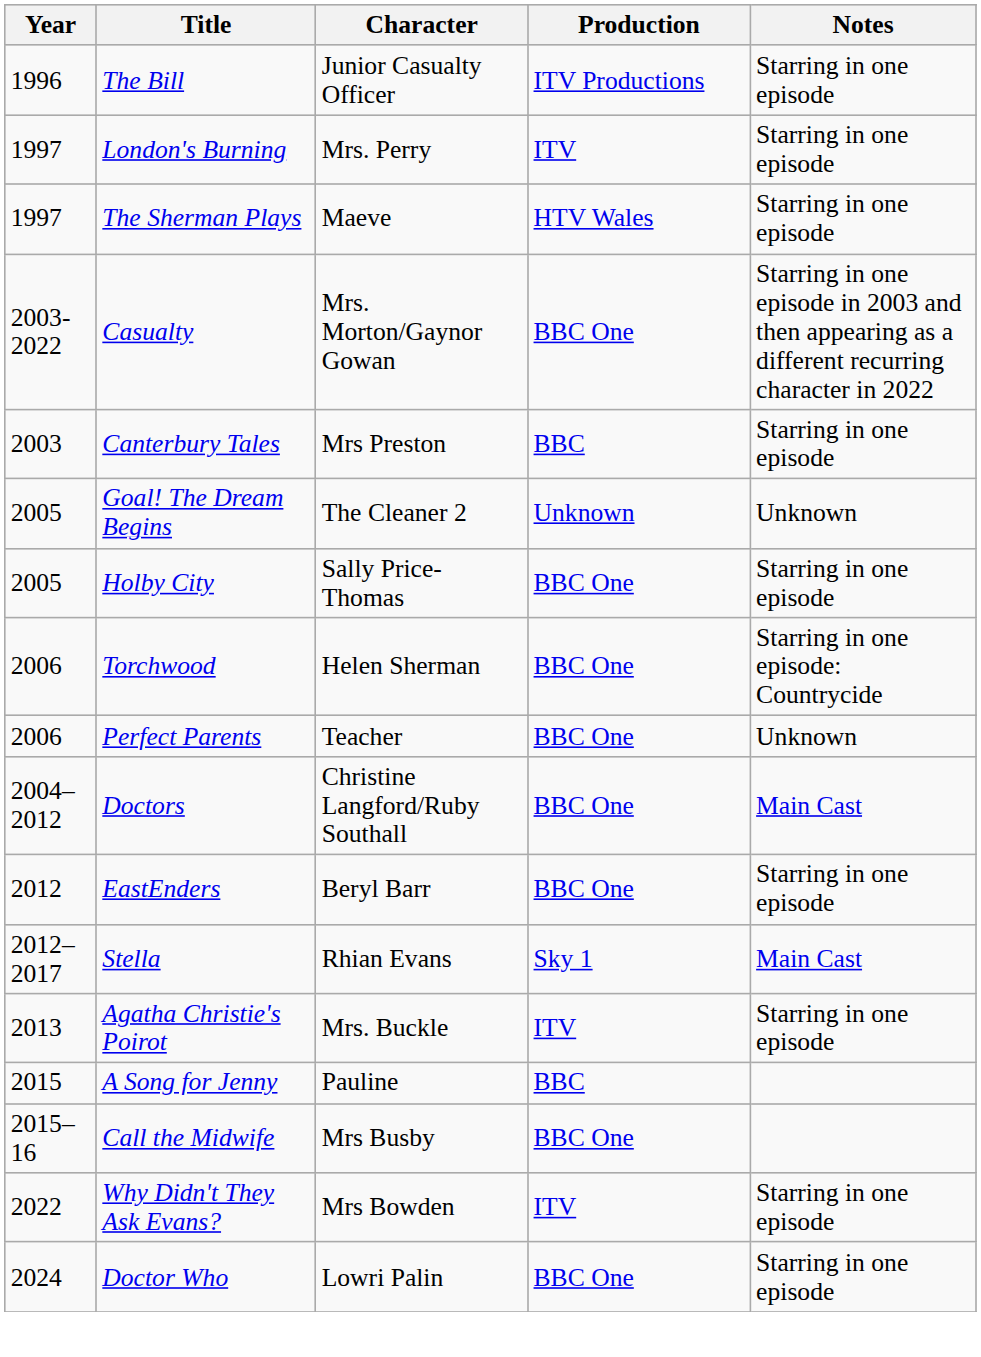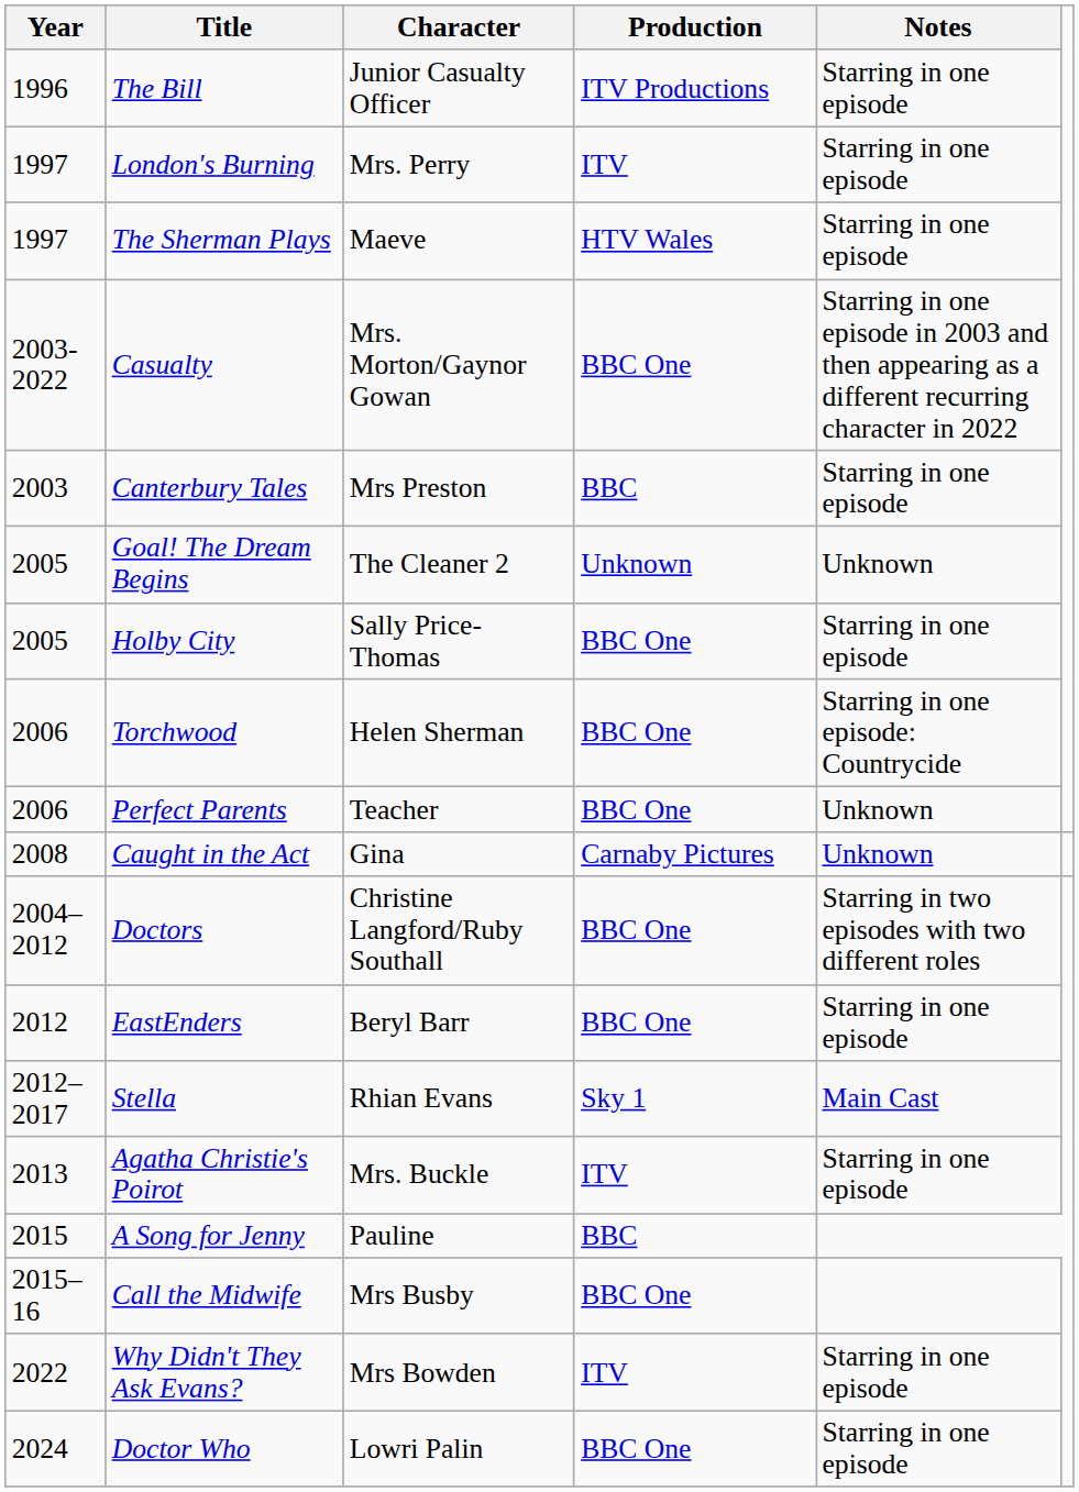+ row: 2008 | Caught in the Act | Gina | Carnaby Pictures | Unknown
Doctors | Notes: Main Cast -> Starring in two episodes with two different roles
